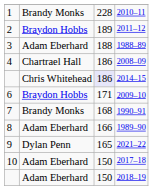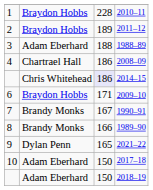2010–11 | column 2: Brandy Monks -> Braydon Hobbs
1990–91 | column 3: 168 -> 167
1989–90 | column 2: Adam Eberhard -> Brandy Monks
